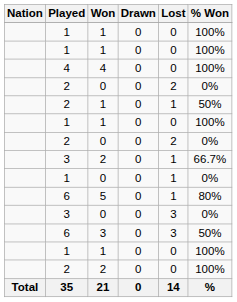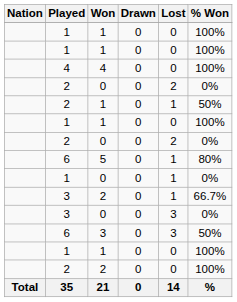rows swapped: 3 / 2 <-> 5
